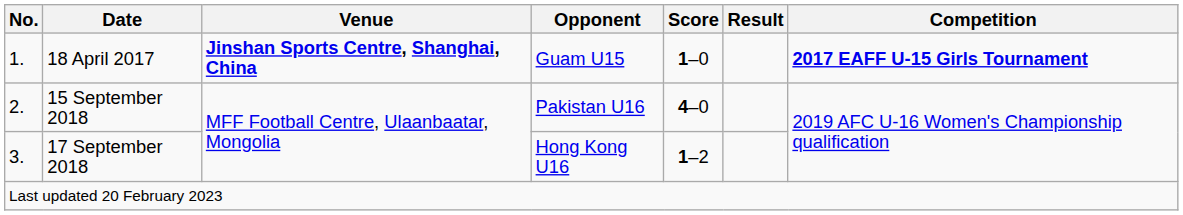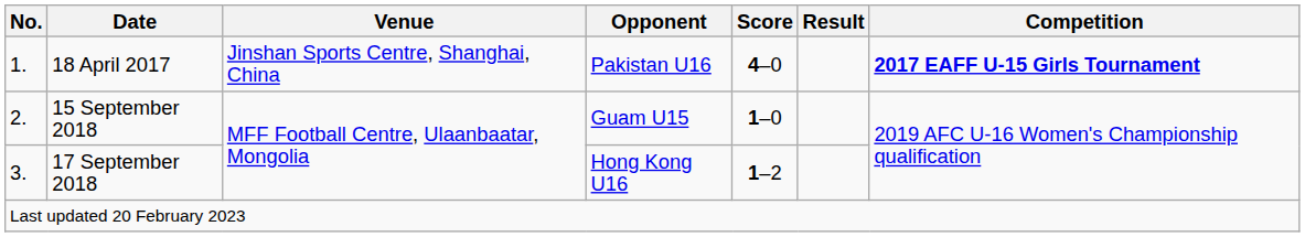18 April 2017 | Venue: bold -> normal
18 April 2017 | Opponent: Guam U15 -> Pakistan U16
18 April 2017 | Score: 1–0 -> 4–0
15 September 2018 | Opponent: Pakistan U16 -> Guam U15
15 September 2018 | Score: 4–0 -> 1–0
